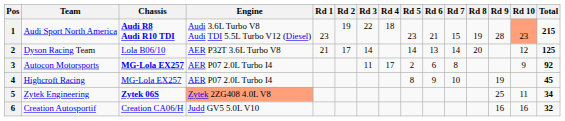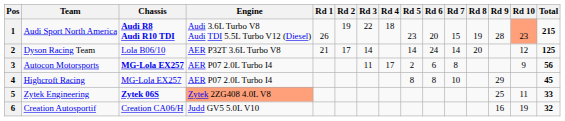Audi Sport North America | Rd 1: 23 -> 26
Audi Sport North America | Rd 6: 21 -> 20
Dyson Racing Team | Rd 6: 13 -> 24
Autocon Motorsports | Total: 92 -> 56
Highcroft Racing | Rd 6: 9 -> 8
Highcroft Racing | Rd 9: 19 -> 29
Zytek Engineering | Total: 34 -> 33
Creation Autosportif | Rd 10: 16 -> 19
